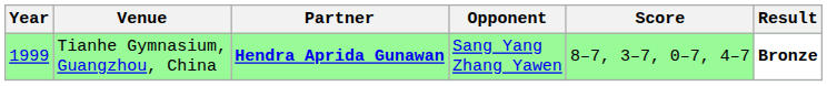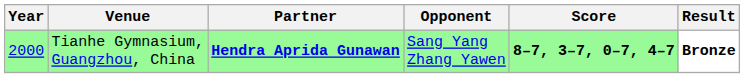Tianhe Gymnasium, Guangzhou, China | Year: 1999 -> 2000
Tianhe Gymnasium, Guangzhou, China | Score: normal -> bold
